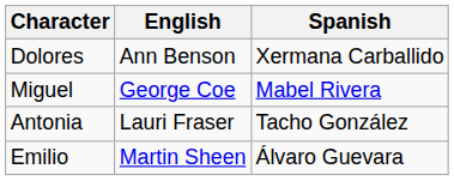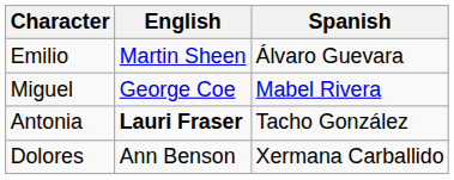rows swapped: Emilio <-> Dolores
Antonia | English: normal -> bold
